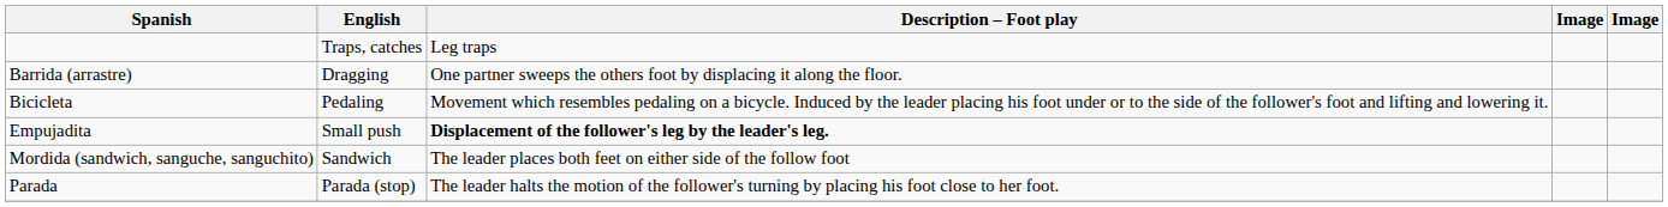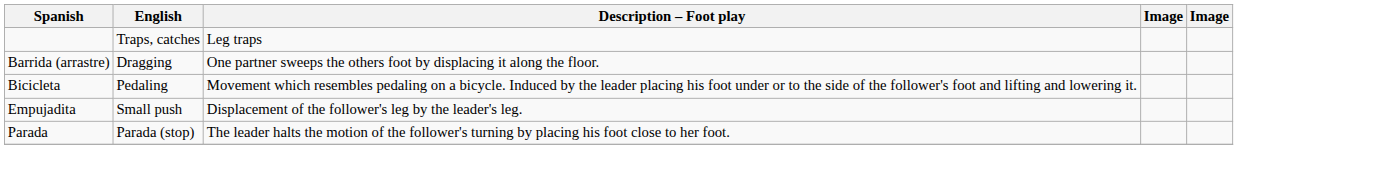Empujadita | Description – Foot play: bold -> normal
- row: Mordida (sandwich, sanguche, sanguchito) | Sandwich | The leader places both feet on either side of the follow foot
